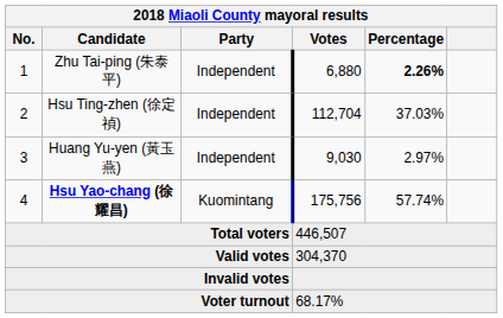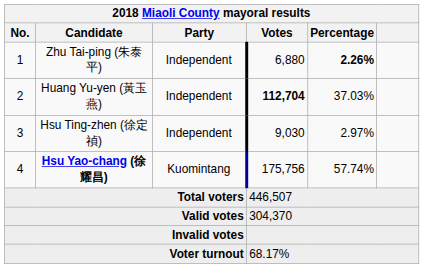2 | Candidate: Hsu Ting-zhen (徐定禎) -> Huang Yu-yen (黃玉燕)
2 | Votes: normal -> bold
3 | Candidate: Huang Yu-yen (黃玉燕) -> Hsu Ting-zhen (徐定禎)
